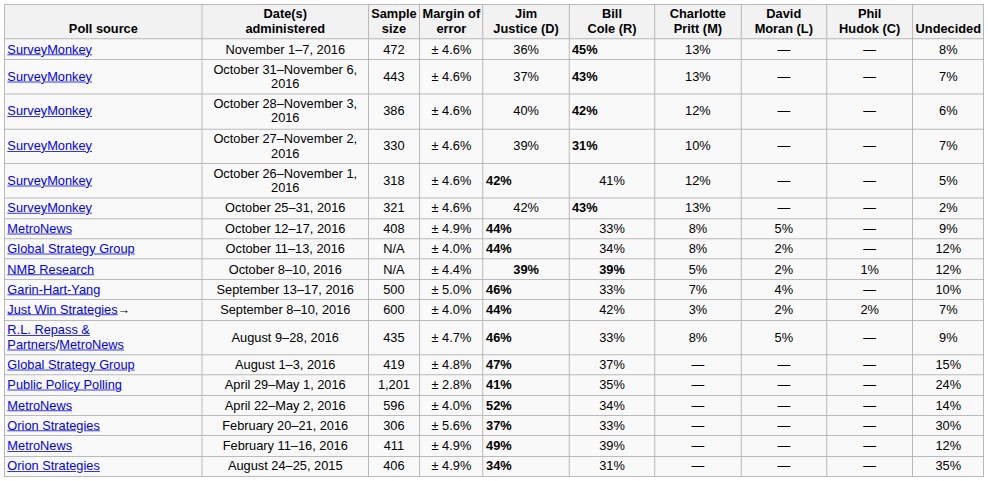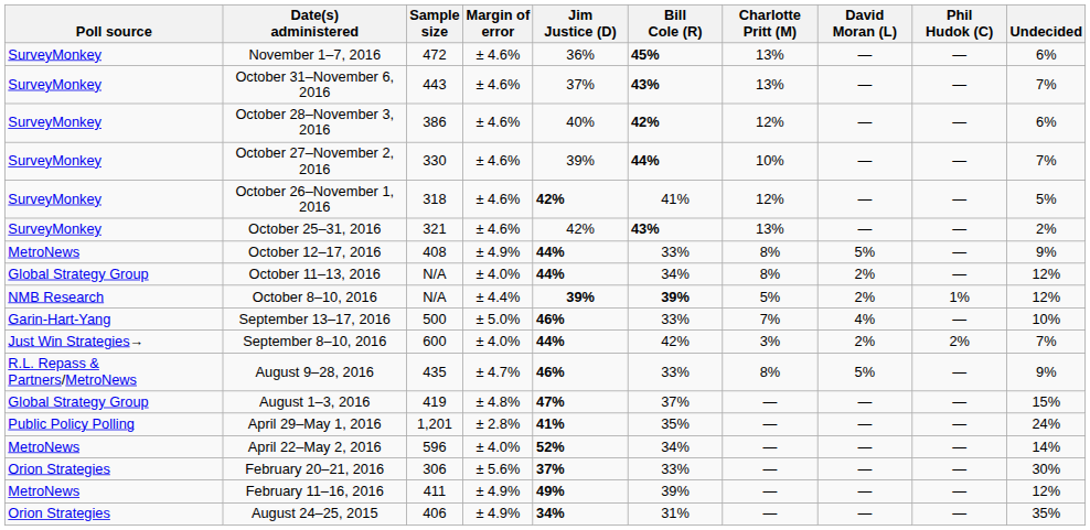November 1–7, 2016 | Undecided: 8% -> 6%
October 27–November 2, 2016 | Bill Cole (R): 31% -> 44%
